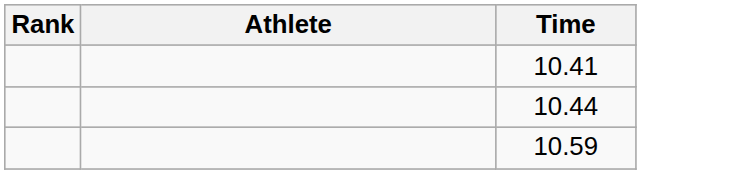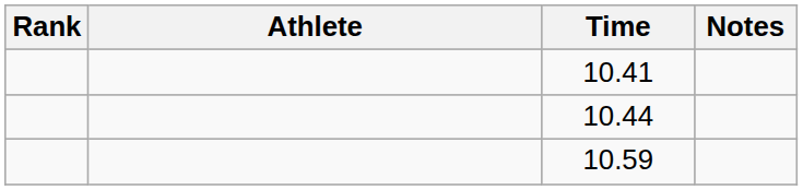+ column: Notes
